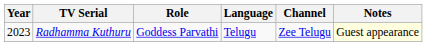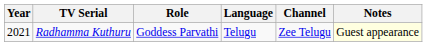Radhamma Kuthuru | Year: 2023 -> 2021
